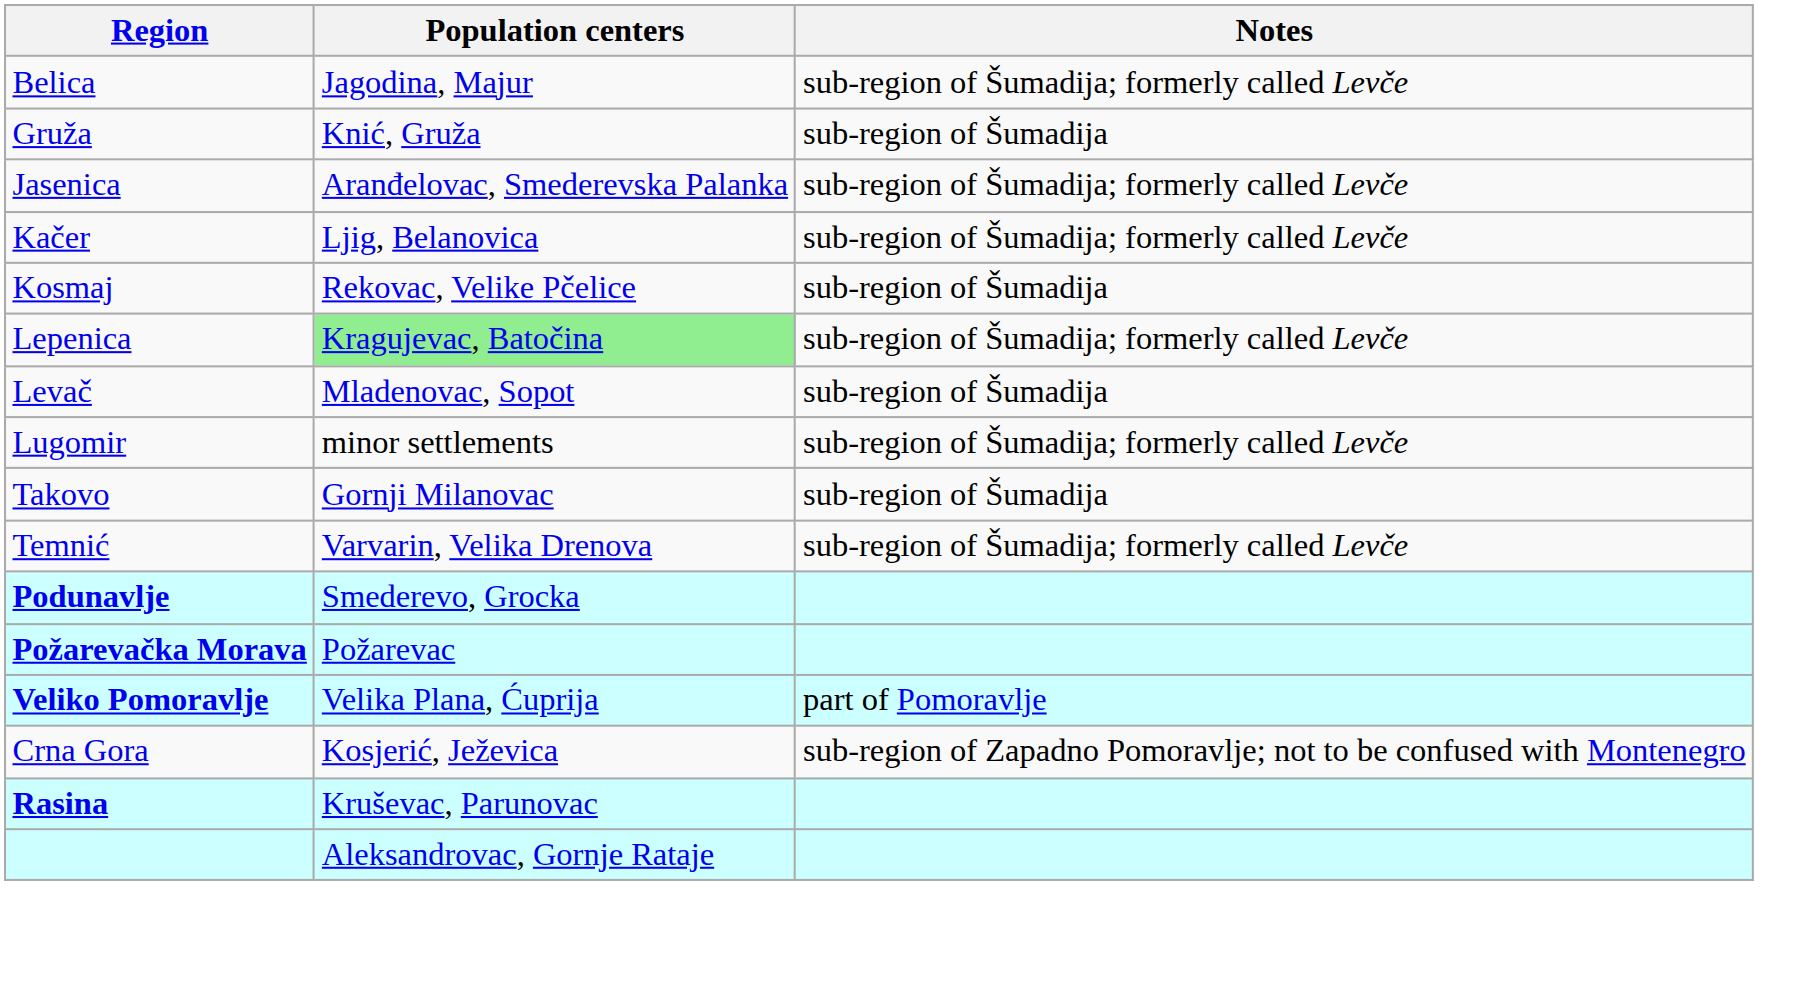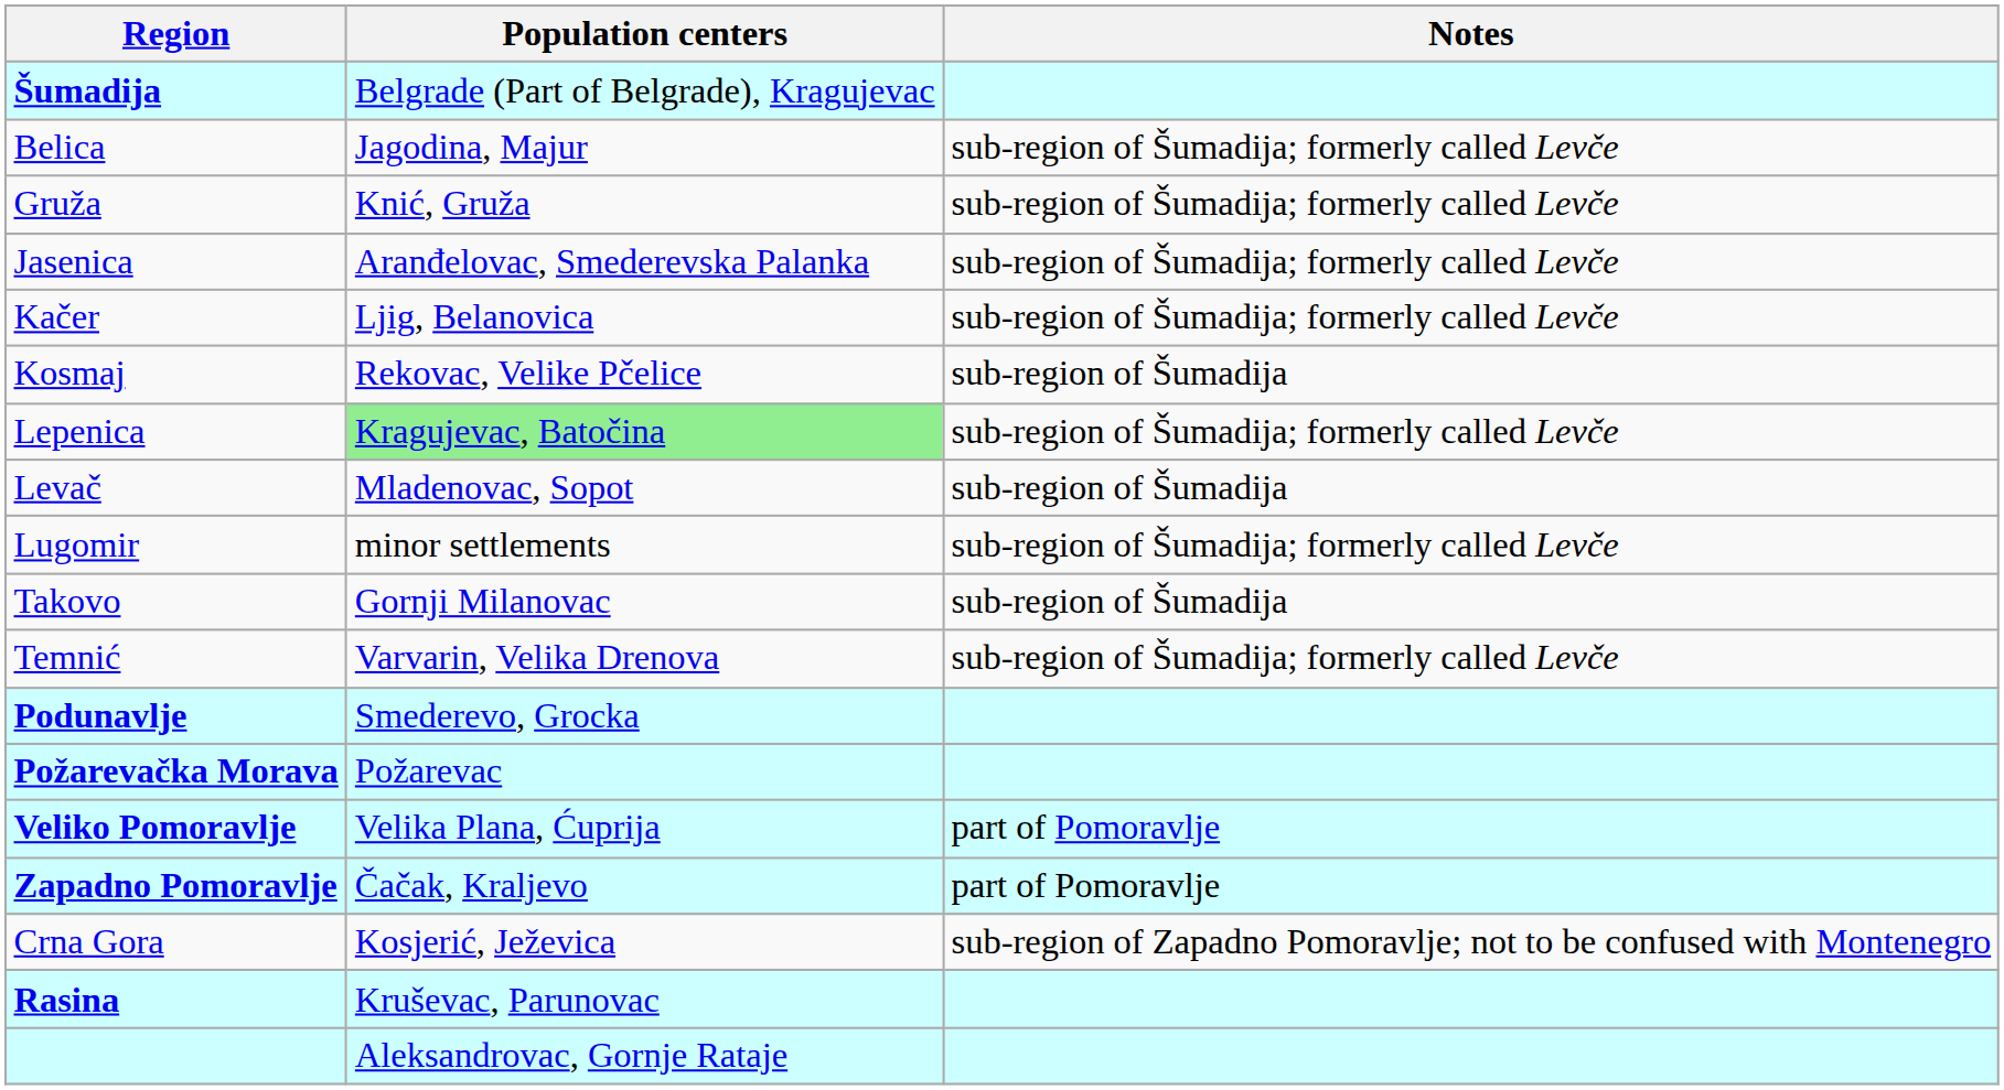+ row: Šumadija | Belgrade (Part of Belgrade), Kragujevac
Gruža | Notes: sub-region of Šumadija -> sub-region of Šumadija; formerly called Levče
+ row: Zapadno Pomoravlje | Čačak, Kraljevo | part of Pomoravlje
